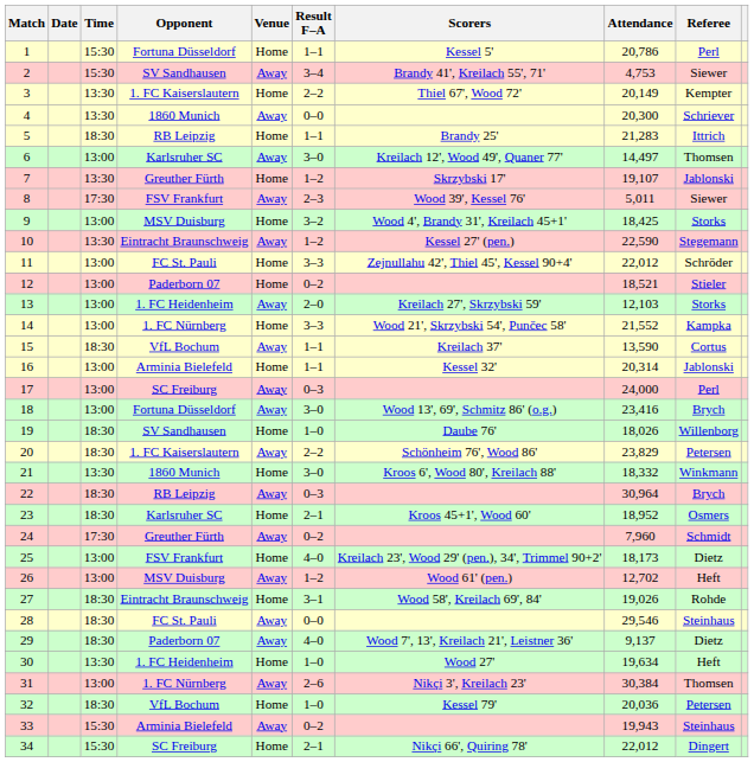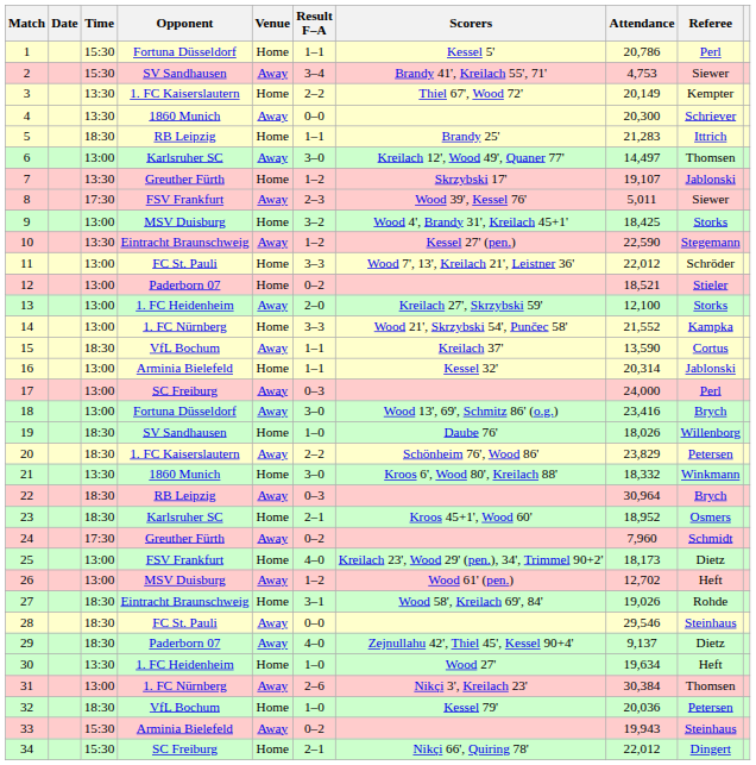11 | Scorers: Zejnullahu 42', Thiel 45', Kessel 90+4' -> Wood 7', 13', Kreilach 21', Leistner 36'
13 | Attendance: 12,103 -> 12,100
29 | Scorers: Wood 7', 13', Kreilach 21', Leistner 36' -> Zejnullahu 42', Thiel 45', Kessel 90+4'
